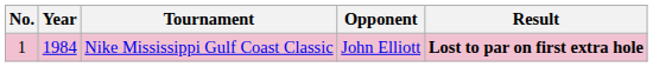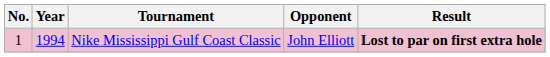Nike Mississippi Gulf Coast Classic | Year: 1984 -> 1994
